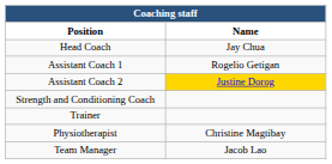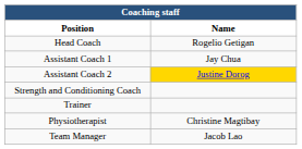Head Coach | Name: Jay Chua -> Rogelio Getigan
Assistant Coach 1 | Name: Rogelio Getigan -> Jay Chua
